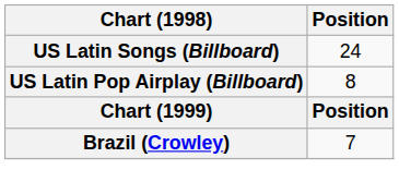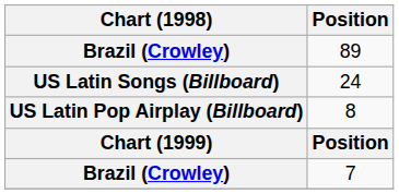+ row: Brazil (Crowley) | 89
